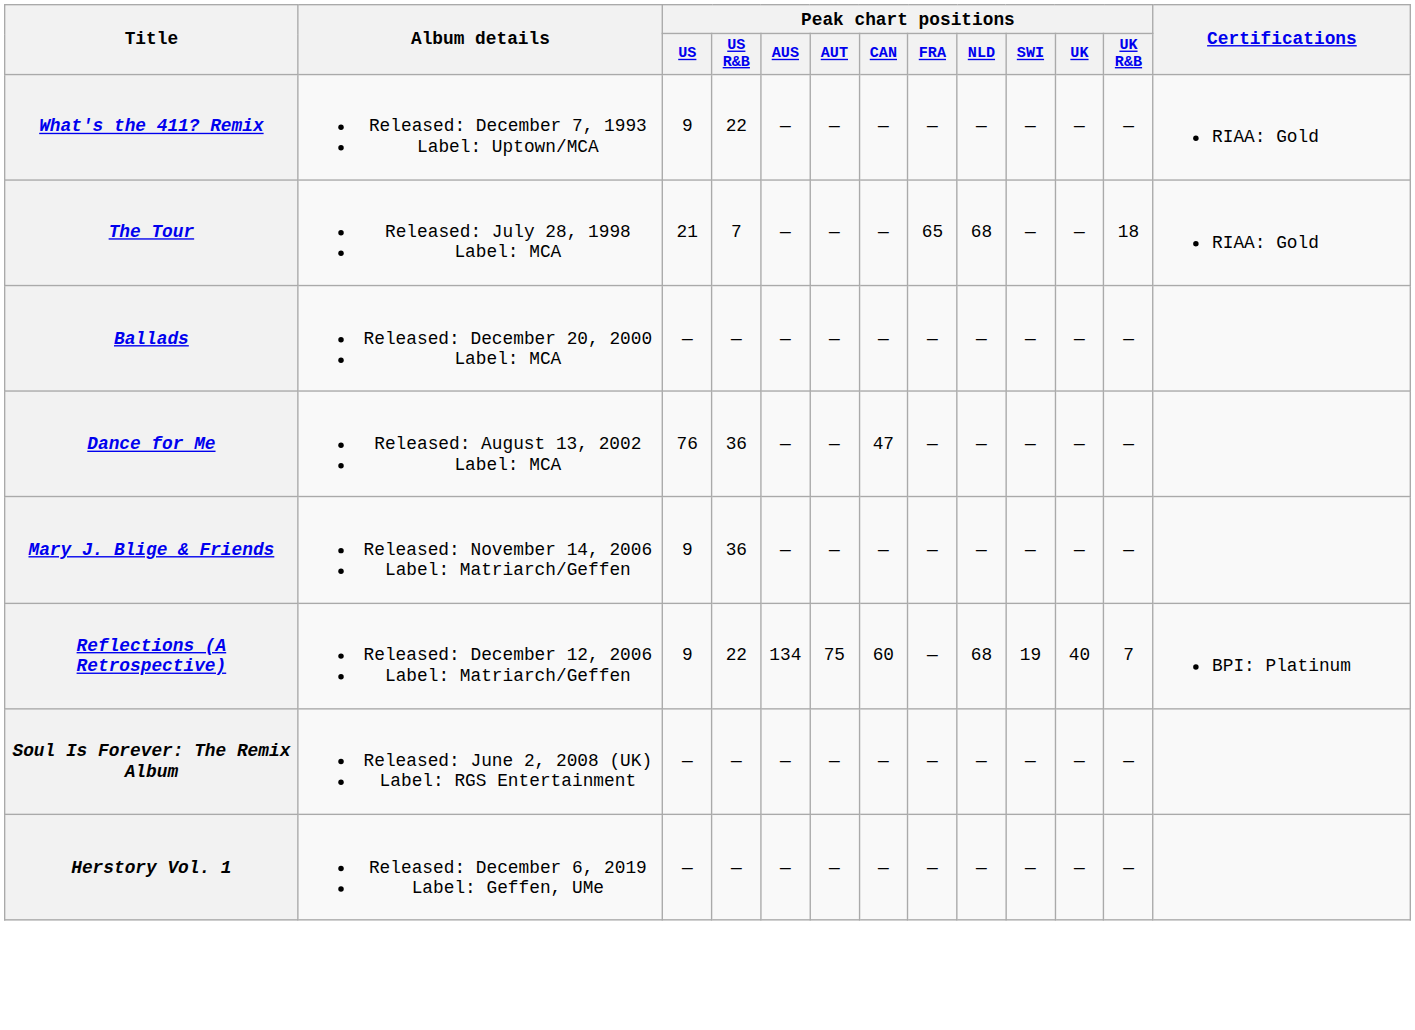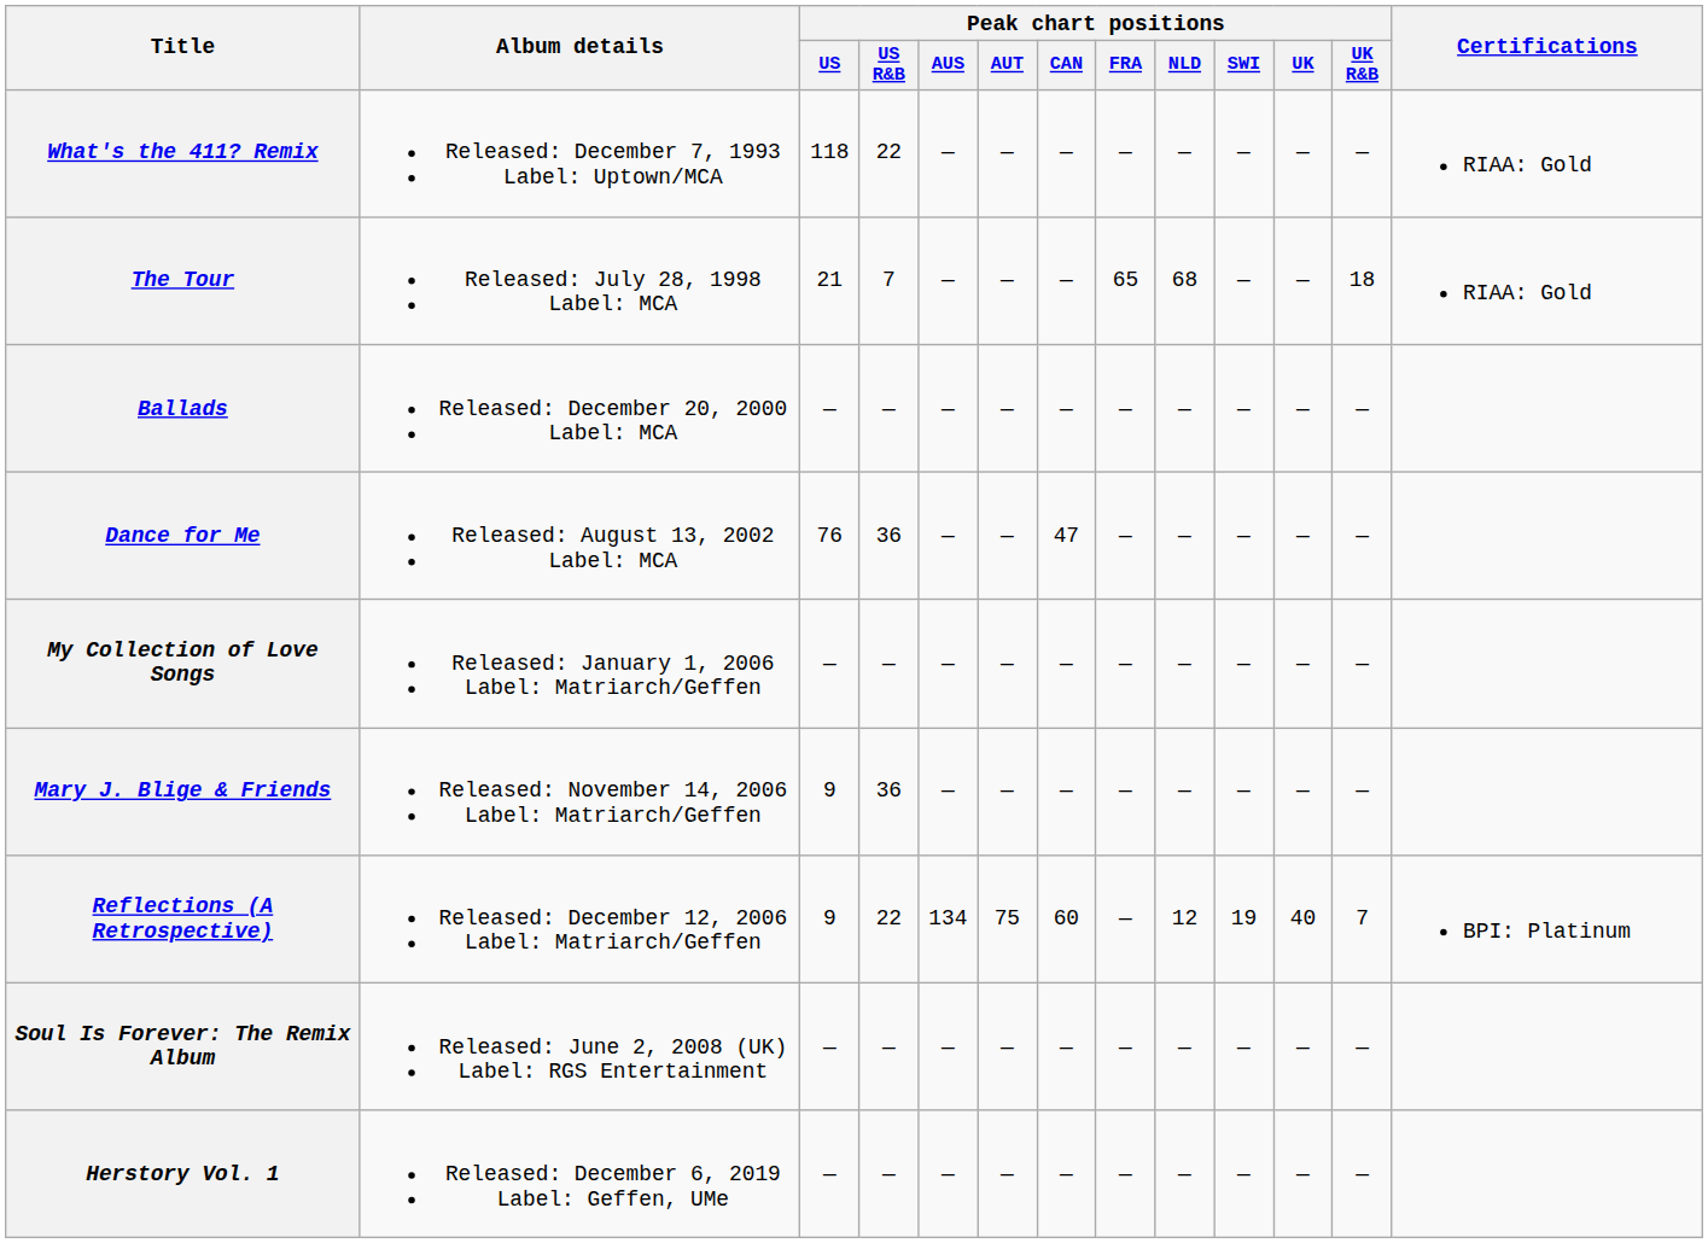What's the 411? Remix | Peak chart positions / US: 9 -> 118
+ row: My Collection of Love Songs | Released: January 1, 2006 Label: Matriarch/Geffen | — | — | — | — | — | — | — | — | — | —
Reflections (A Retrospective) | Peak chart positions / NLD: 68 -> 12
